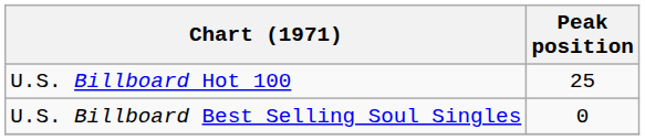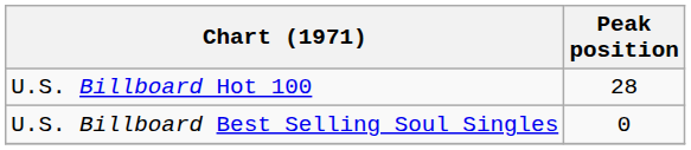U.S. Billboard Hot 100 | Peak position: 25 -> 28
